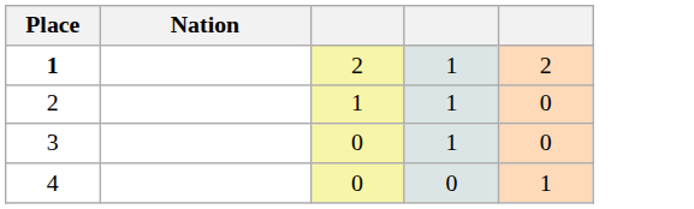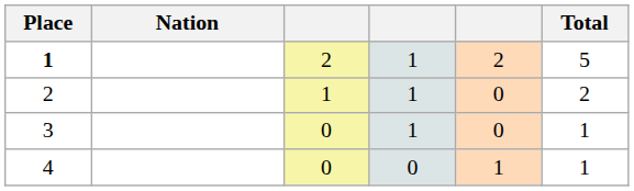+ column: Total | 5 | 2 | 1 | 1
